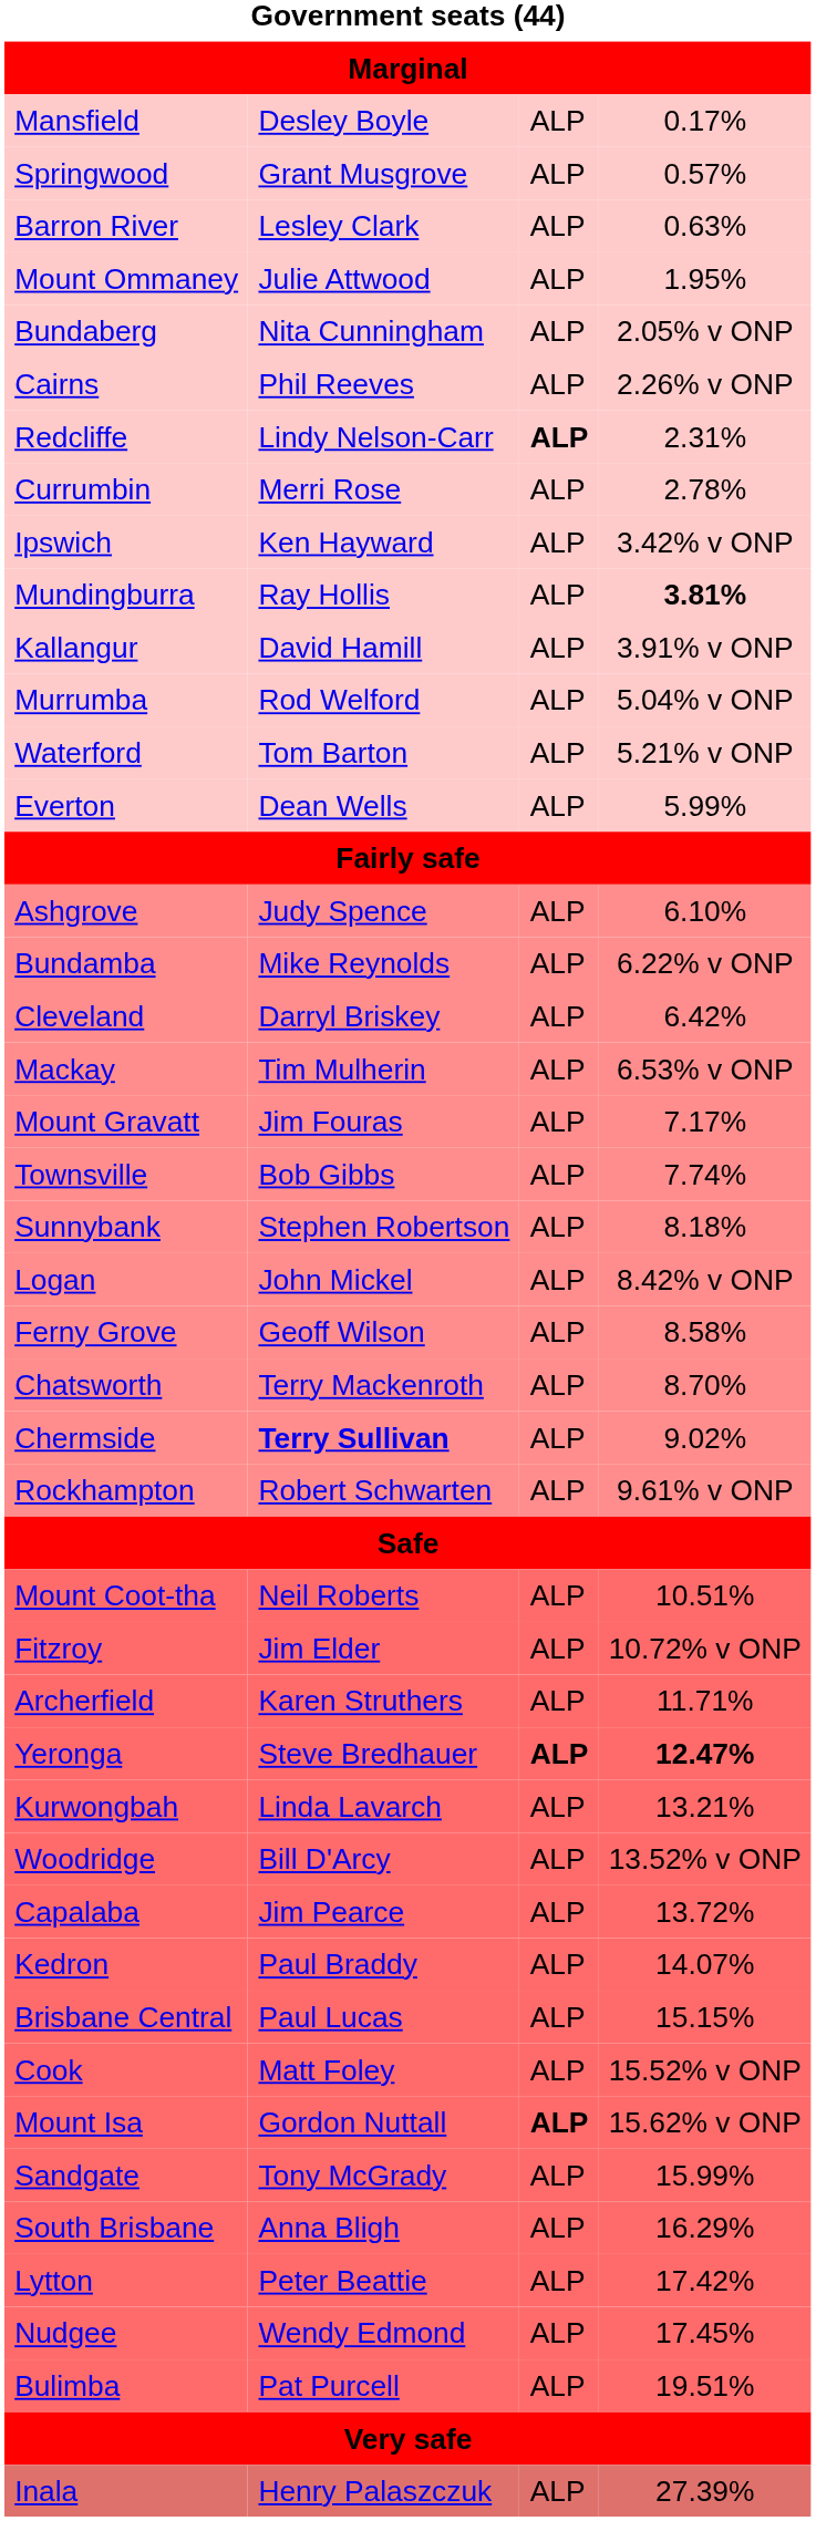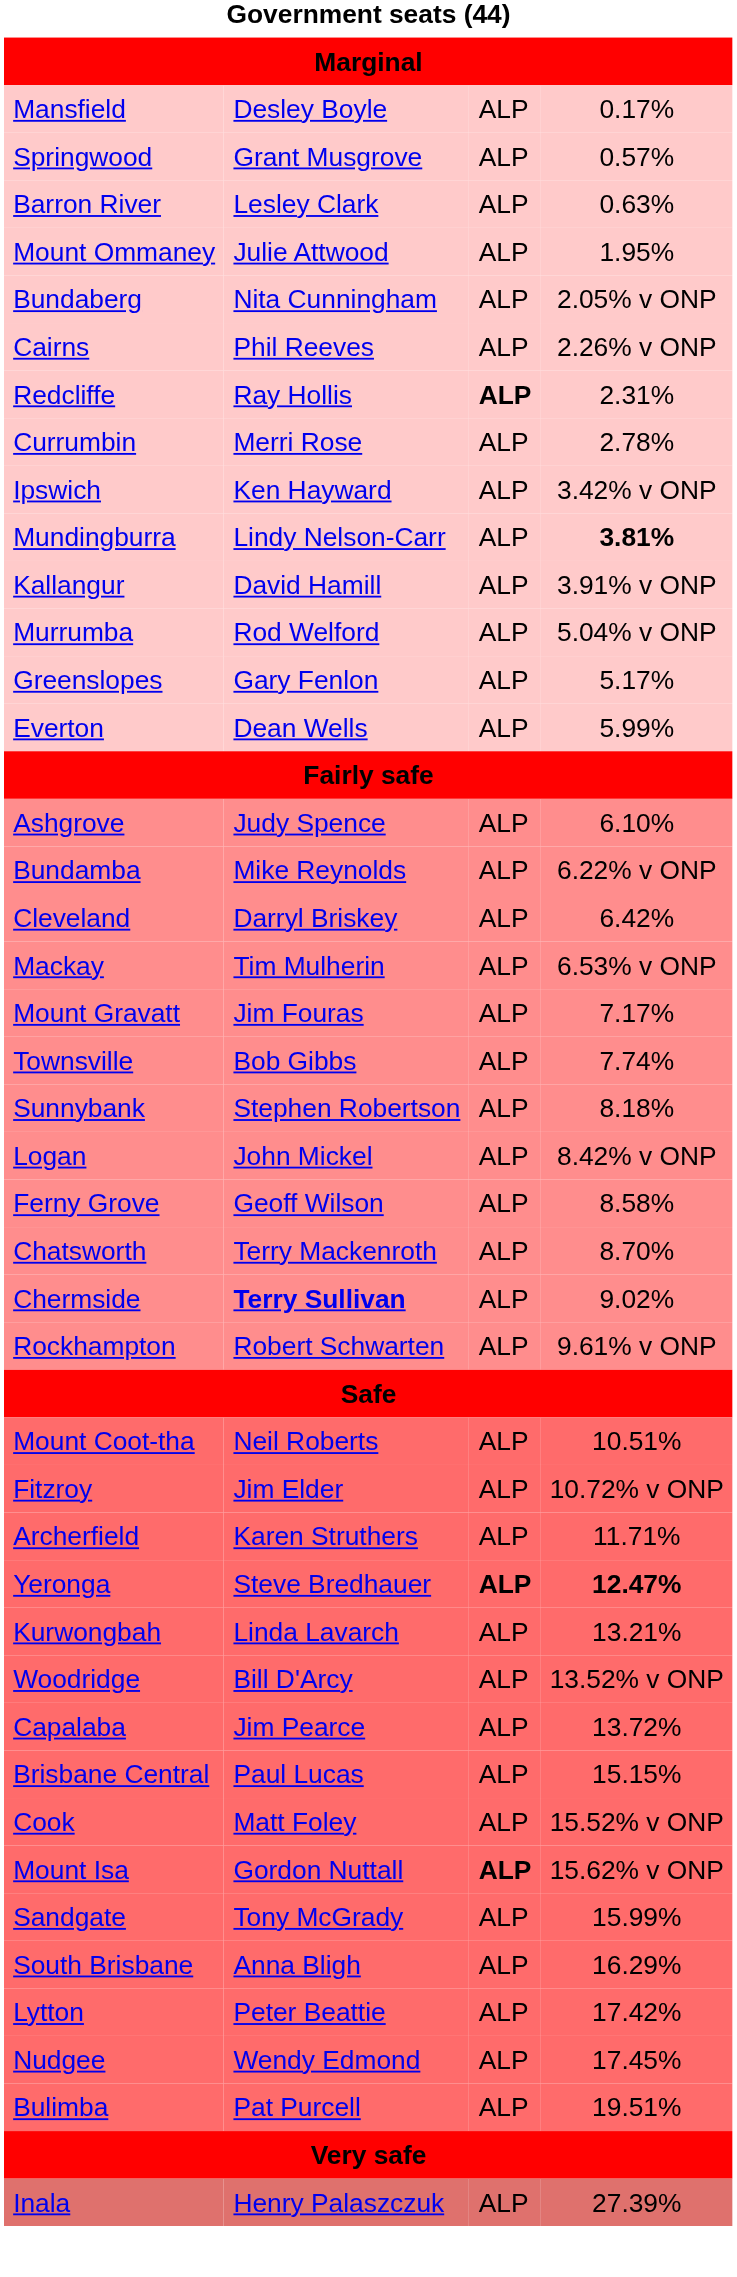Redcliffe | column 2: Lindy Nelson-Carr -> Ray Hollis
Mundingburra | column 2: Ray Hollis -> Lindy Nelson-Carr
+ row: Greenslopes | Gary Fenlon | ALP | 5.17%
- row: Waterford | Tom Barton | ALP | 5.21% v ONP
- row: Kedron | Paul Braddy | ALP | 14.07%
